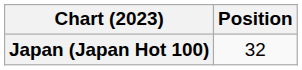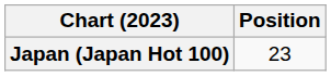Japan (Japan Hot 100) | Position: 32 -> 23
